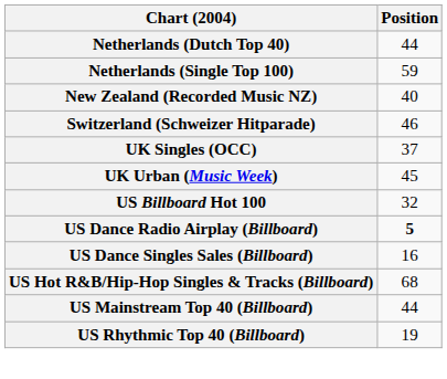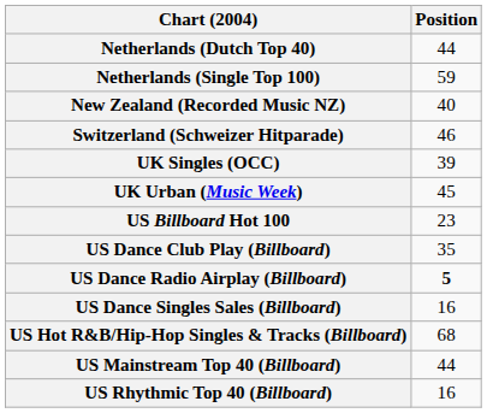UK Singles (OCC) | Position: 37 -> 39
US Billboard Hot 100 | Position: 32 -> 23
+ row: US Dance Club Play (Billboard) | 35
US Rhythmic Top 40 (Billboard) | Position: 19 -> 16
